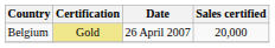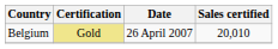Belgium | Sales certified: 20,000 -> 20,010
